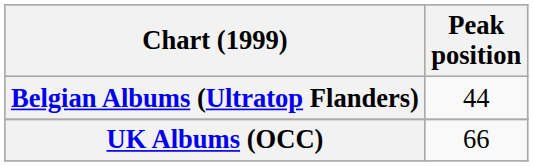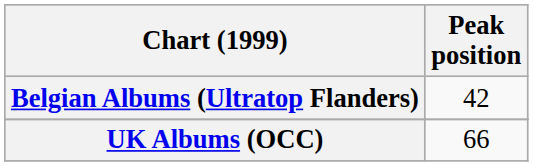Belgian Albums (Ultratop Flanders) | Peak position: 44 -> 42
